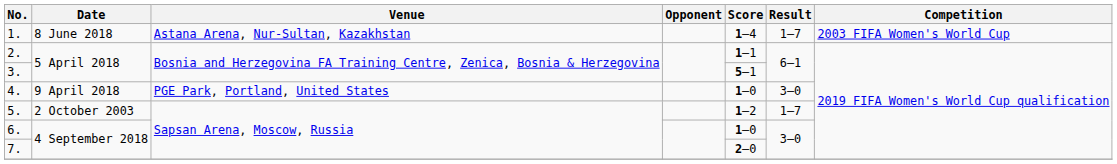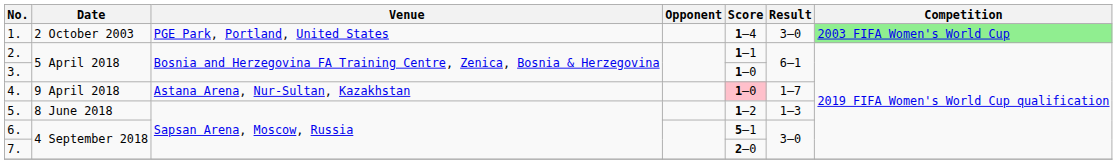1. | Date: 8 June 2018 -> 2 October 2003
1. | Venue: Astana Arena, Nur-Sultan, Kazakhstan -> PGE Park, Portland, United States
1. | Result: 1–7 -> 3–0
1. | Competition: no background -> lightgreen background
3. | Score: 5–1 -> 1–0
4. | Venue: PGE Park, Portland, United States -> Astana Arena, Nur-Sultan, Kazakhstan
4. | Score: no background -> pink background
4. | Result: 3–0 -> 1–7
5. | Date: 2 October 2003 -> 8 June 2018
5. | Result: 1–7 -> 1–3
6. | Score: 1–0 -> 5–1
